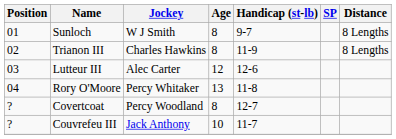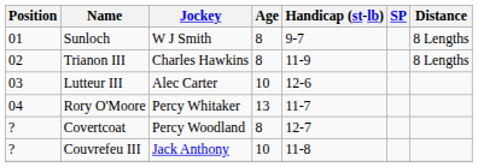Lutteur III | Age: 12 -> 10
Rory O'Moore | Handicap (st-lb): 11-8 -> 11-7
Couvrefeu III | Handicap (st-lb): 11-7 -> 11-8
